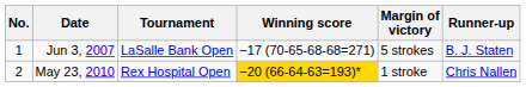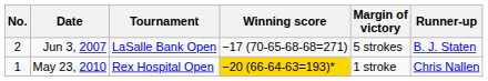Jun 3, 2007 | No.: 1 -> 2
May 23, 2010 | No.: 2 -> 1
